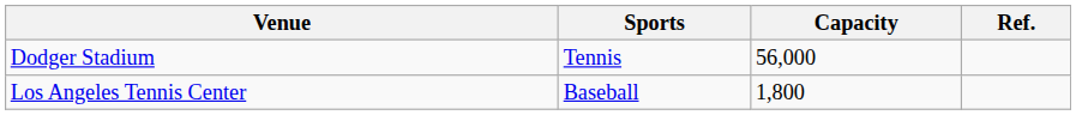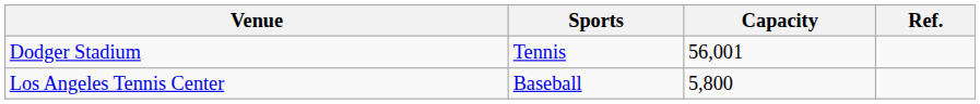Dodger Stadium | Capacity: 56,000 -> 56,001
Los Angeles Tennis Center | Capacity: 1,800 -> 5,800
